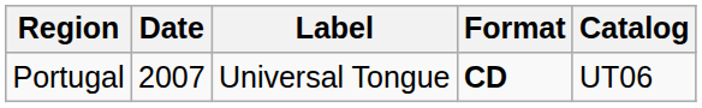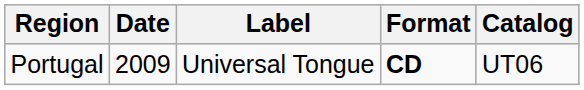Portugal | Date: 2007 -> 2009
